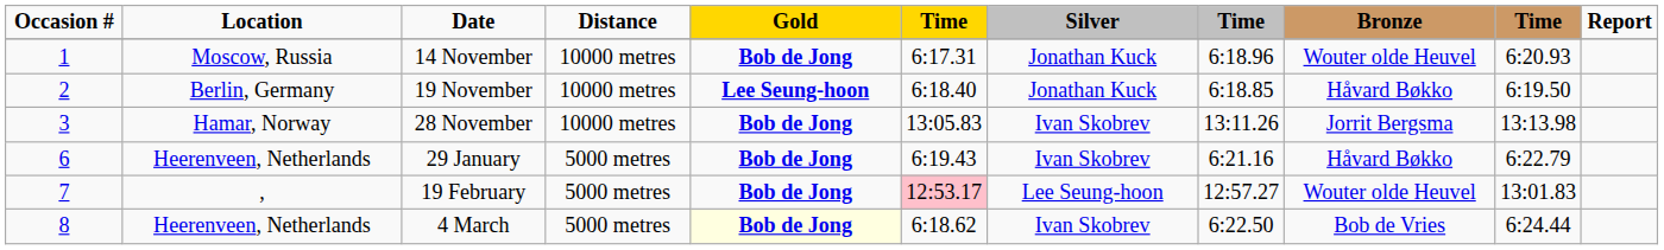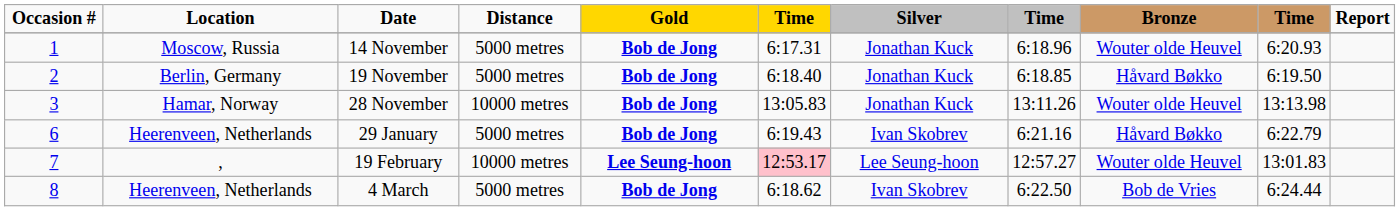14 November | Distance: 10000 metres -> 5000 metres
19 November | Distance: 10000 metres -> 5000 metres
19 November | Gold: Lee Seung-hoon -> Bob de Jong
28 November | Silver: Ivan Skobrev -> Jonathan Kuck
28 November | Bronze: Jorrit Bergsma -> Wouter olde Heuvel
19 February | Distance: 5000 metres -> 10000 metres
19 February | Gold: Bob de Jong -> Lee Seung-hoon
4 March | Gold: lightyellow background -> no background
